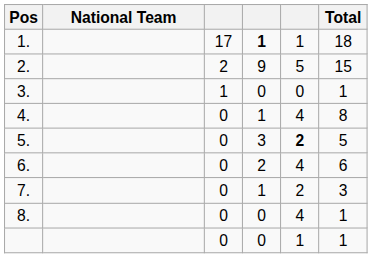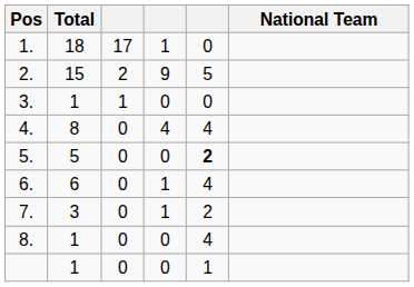columns swapped: National Team <-> Total
1. | column 4: bold -> normal
1. | column 5: 1 -> 0
4. | column 4: 1 -> 4
5. | column 4: 3 -> 0
6. | column 4: 2 -> 1
